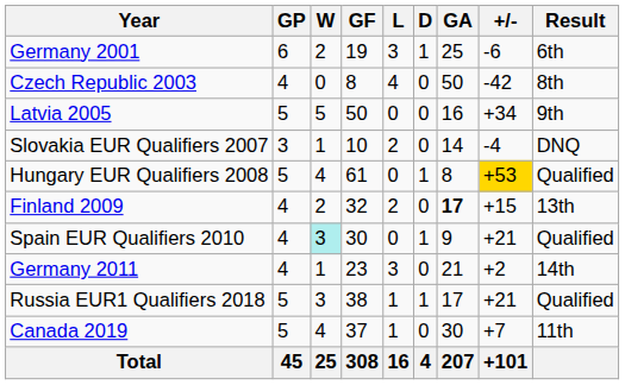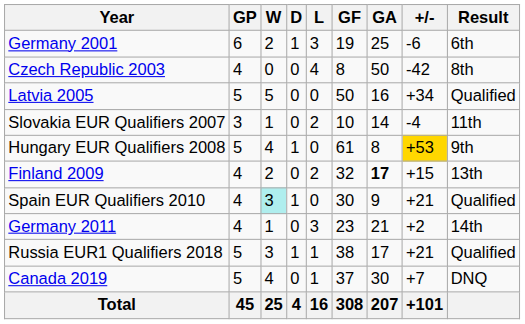columns swapped: D <-> GF
Latvia 2005 | Result: 9th -> Qualified
Slovakia EUR Qualifiers 2007 | Result: DNQ -> 11th
Hungary EUR Qualifiers 2008 | Result: Qualified -> 9th
Canada 2019 | Result: 11th -> DNQ
